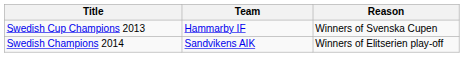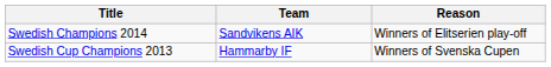rows swapped: Swedish Champions 2014 <-> Swedish Cup Champions 2013
